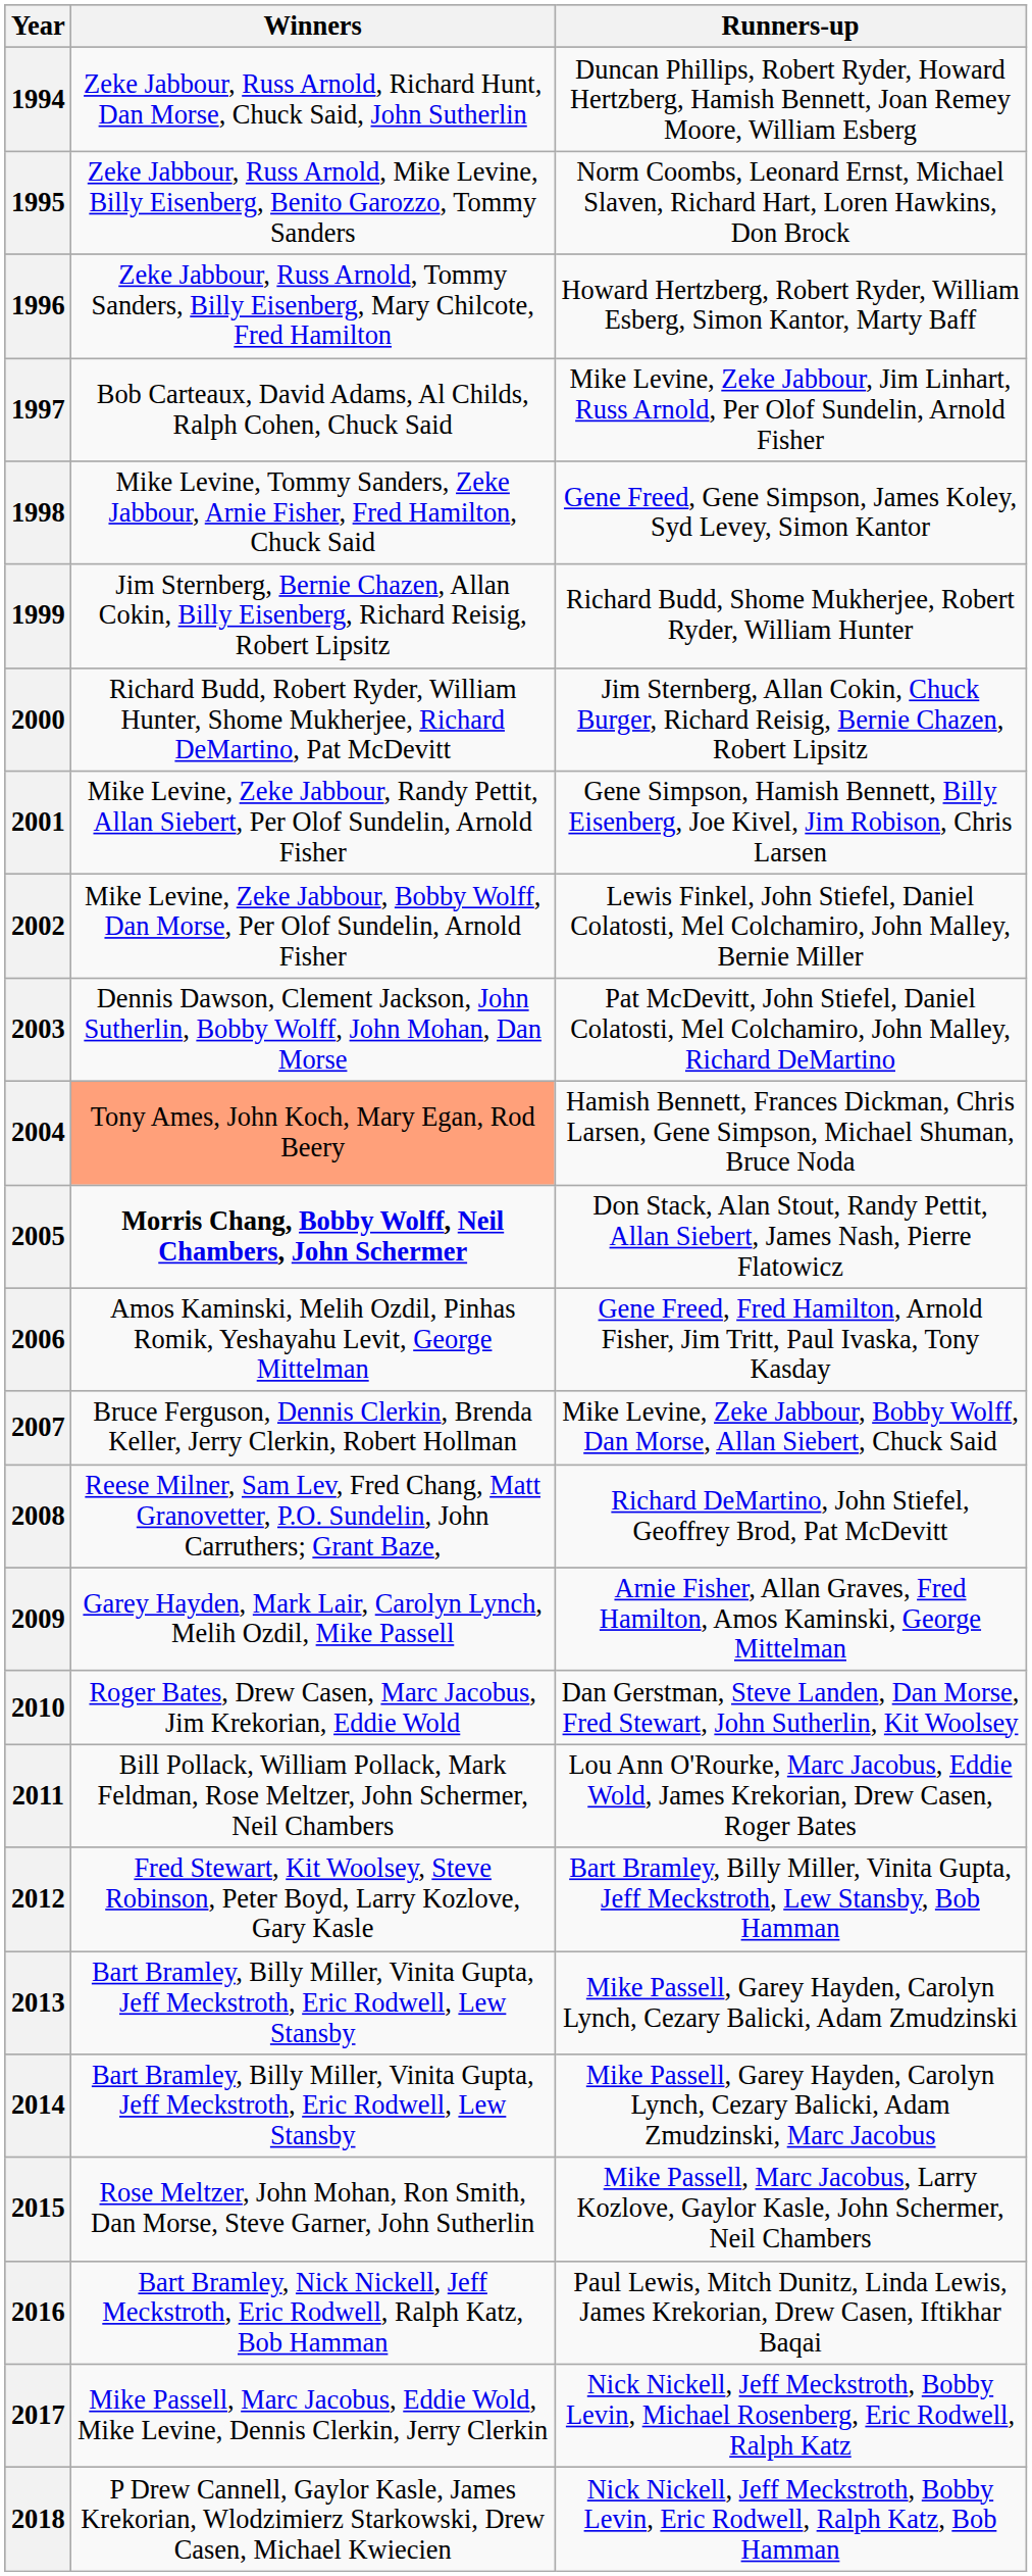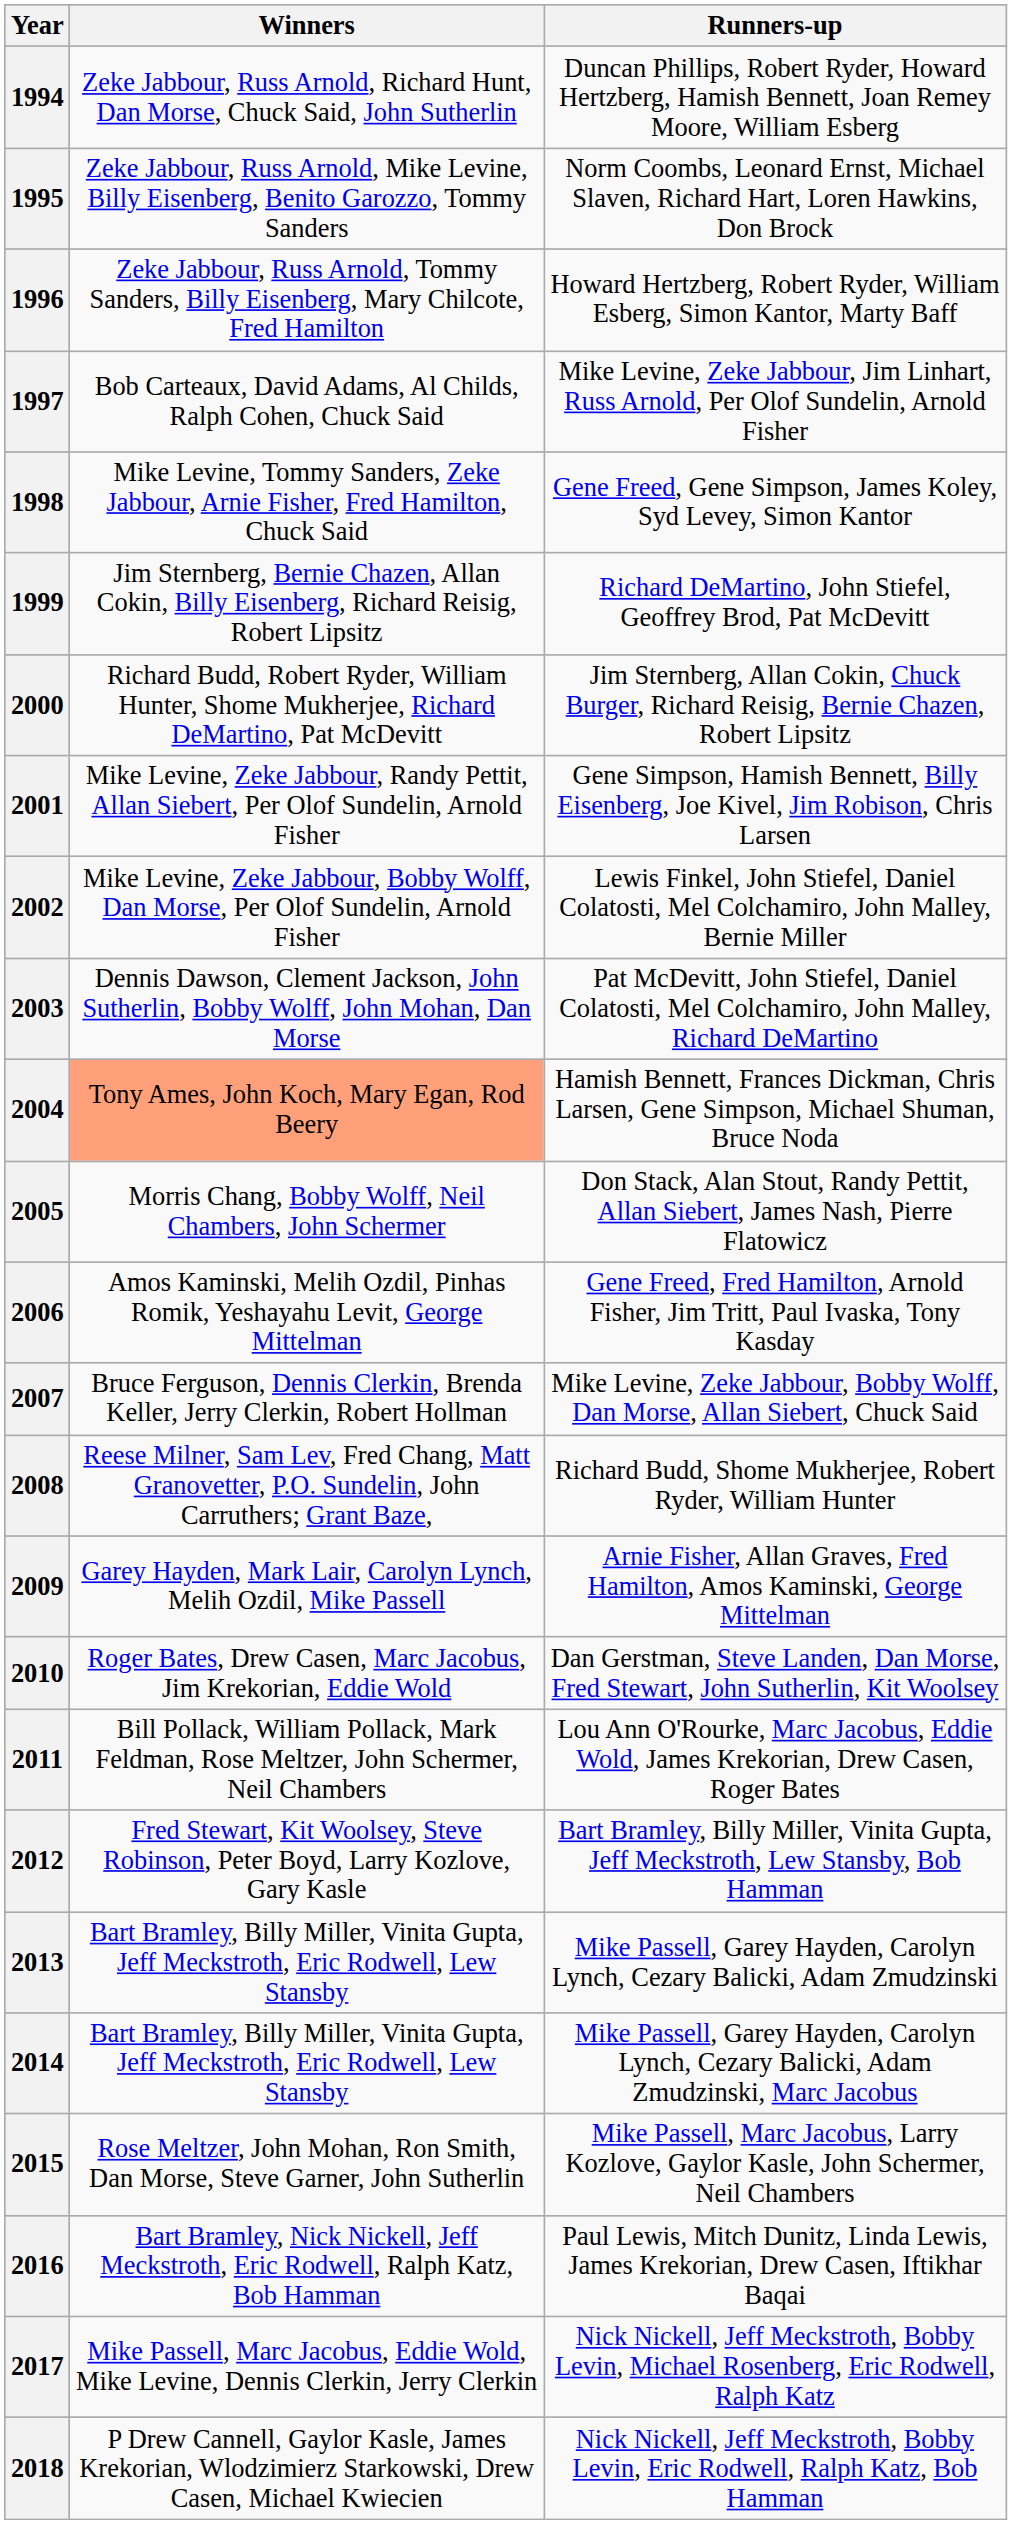1999 | Runners-up: Richard Budd, Shome Mukherjee, Robert Ryder, William Hunter -> Richard DeMartino, John Stiefel, Geoffrey Brod, Pat McDevitt
2005 | Winners: bold -> normal
2008 | Runners-up: Richard DeMartino, John Stiefel, Geoffrey Brod, Pat McDevitt -> Richard Budd, Shome Mukherjee, Robert Ryder, William Hunter
